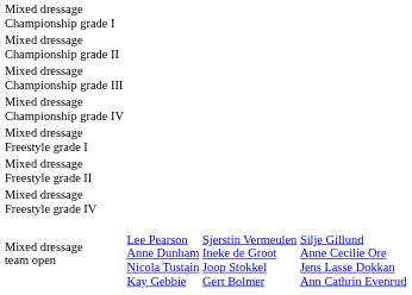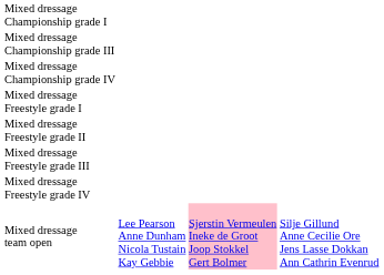- row: Mixed dressage Championship grade II
+ row: Mixed dressage Freestyle grade III
Mixed dressage team open | column 3: no background -> pink background
